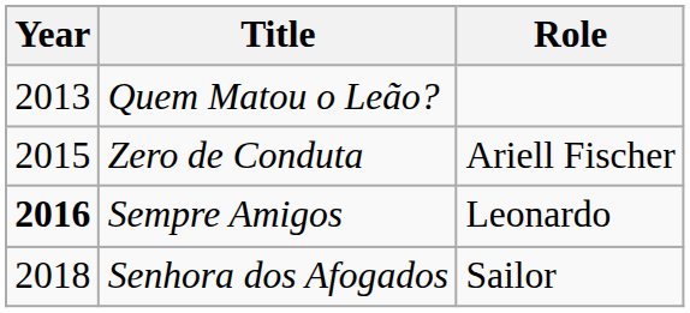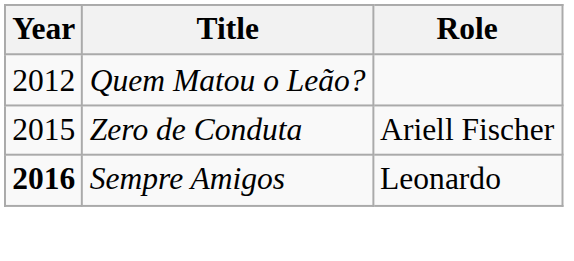Quem Matou o Leão? | Year: 2013 -> 2012
- row: 2018 | Senhora dos Afogados | Sailor
